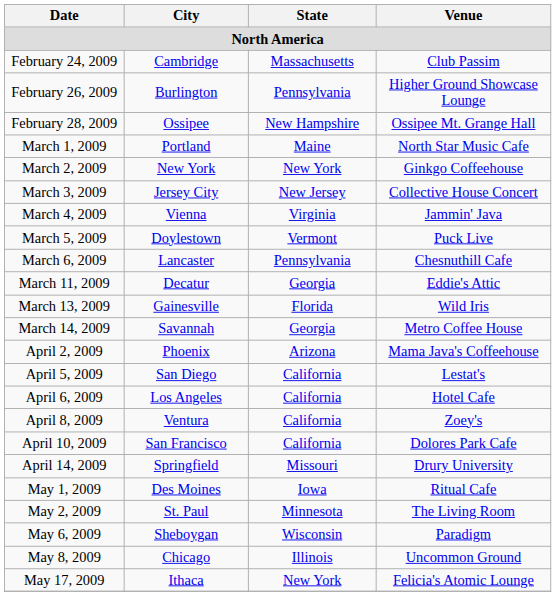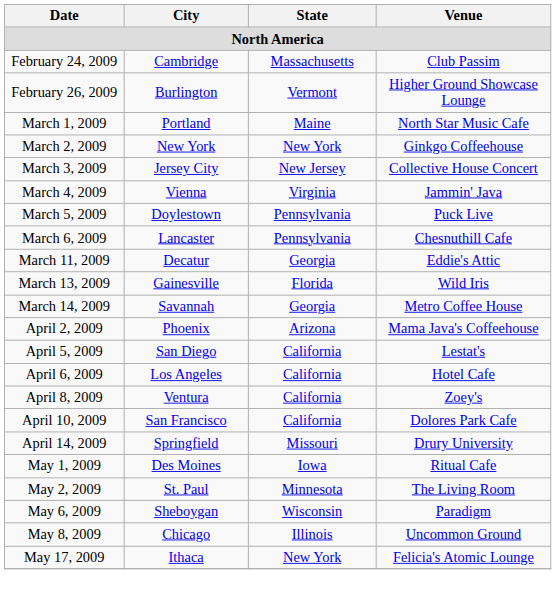February 26, 2009 | State: Pennsylvania -> Vermont
- row: February 28, 2009 | Ossipee | New Hampshire | Ossipee Mt. Grange Hall
March 5, 2009 | State: Vermont -> Pennsylvania
